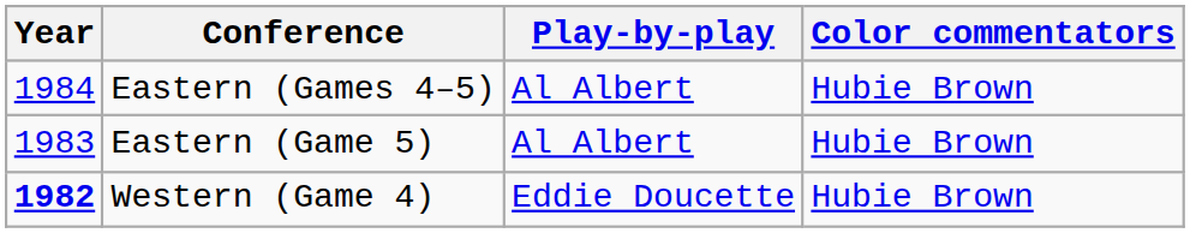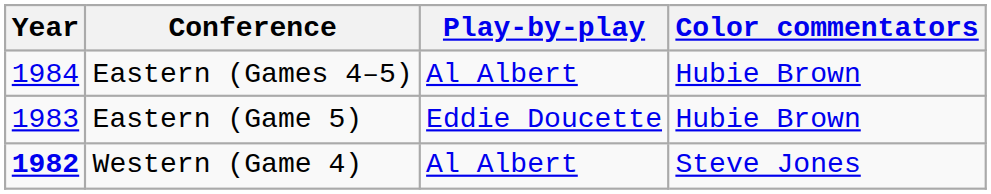Eastern (Game 5) | Play-by-play: Al Albert -> Eddie Doucette
Western (Game 4) | Play-by-play: Eddie Doucette -> Al Albert
Western (Game 4) | Color commentators: Hubie Brown -> Steve Jones
